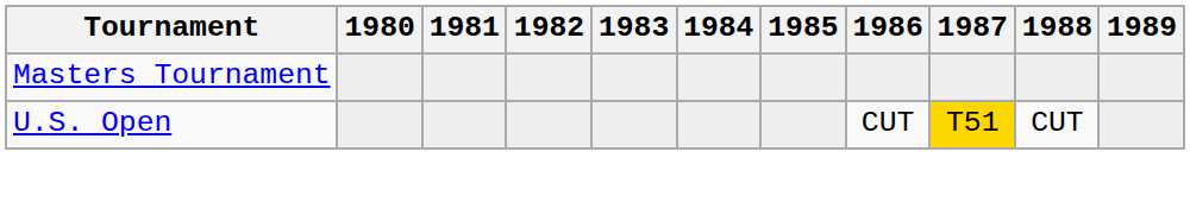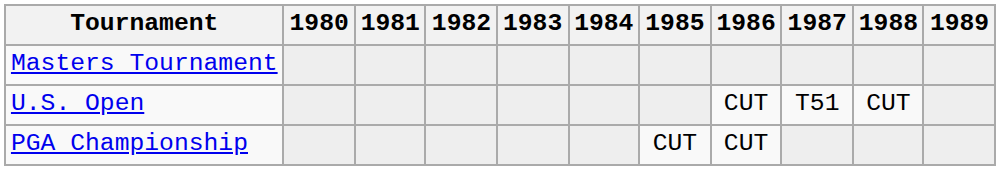U.S. Open | 1987: gold background -> no background
+ row: PGA Championship | CUT | CUT
